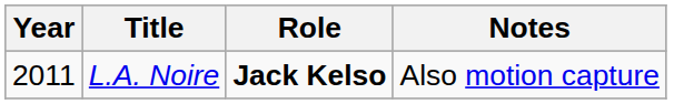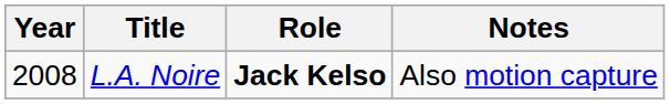L.A. Noire | Year: 2011 -> 2008
